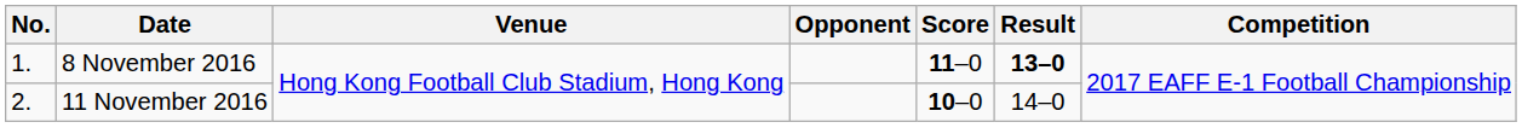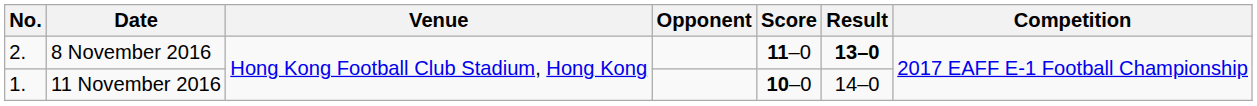8 November 2016 | No.: 1. -> 2.
11 November 2016 | No.: 2. -> 1.
